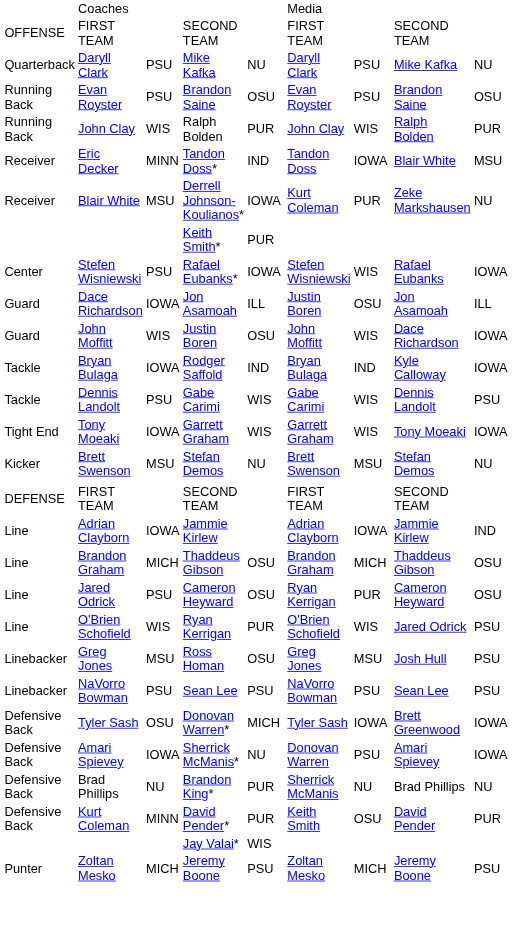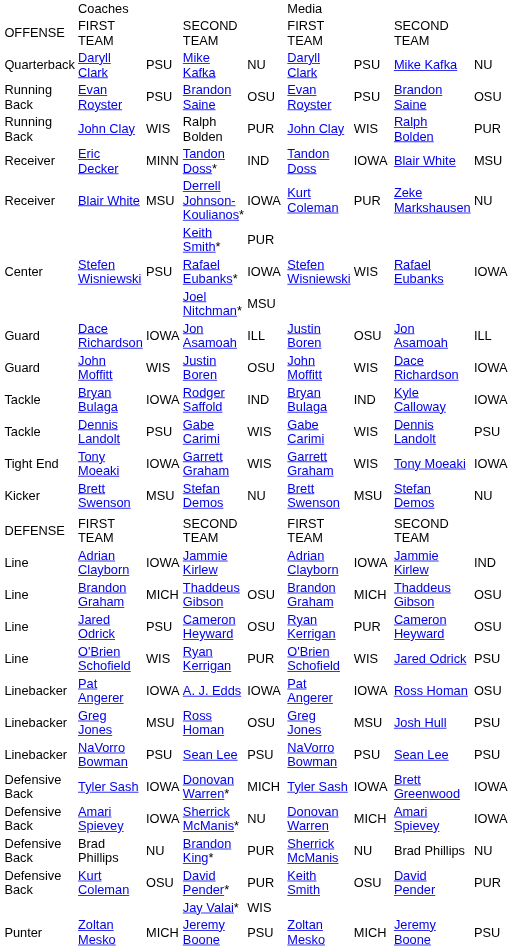+ row: Joel Nitchman* | MSU
+ row: Linebacker | Pat Angerer | IOWA | A. J. Edds | IOWA | Pat Angerer | IOWA | Ross Homan | OSU
Donovan Warren* | column 3: OSU -> IOWA
Sherrick McManis* | column 8: PSU -> MICH
David Pender* | column 3: MINN -> OSU
